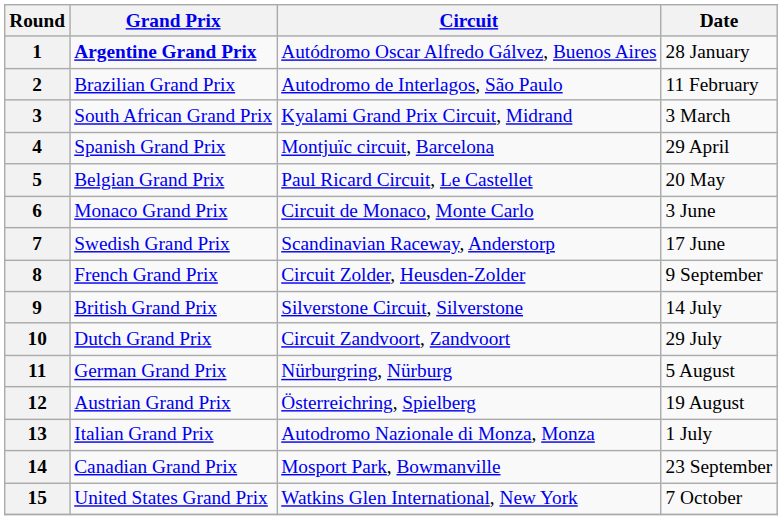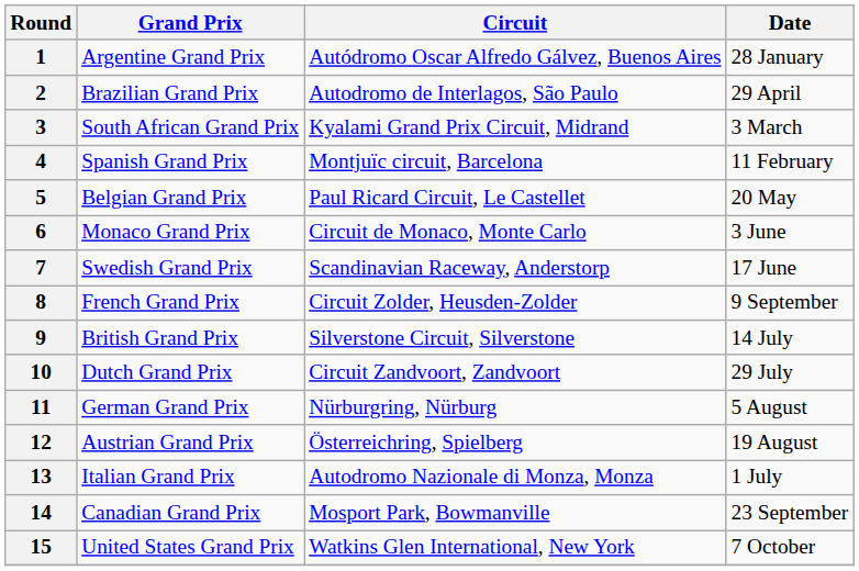1 | Grand Prix: bold -> normal
2 | Date: 11 February -> 29 April
4 | Date: 29 April -> 11 February
